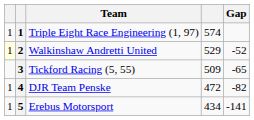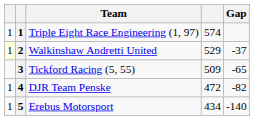Walkinshaw Andretti United | Gap: -52 -> -37
Erebus Motorsport | Gap: -141 -> -140
